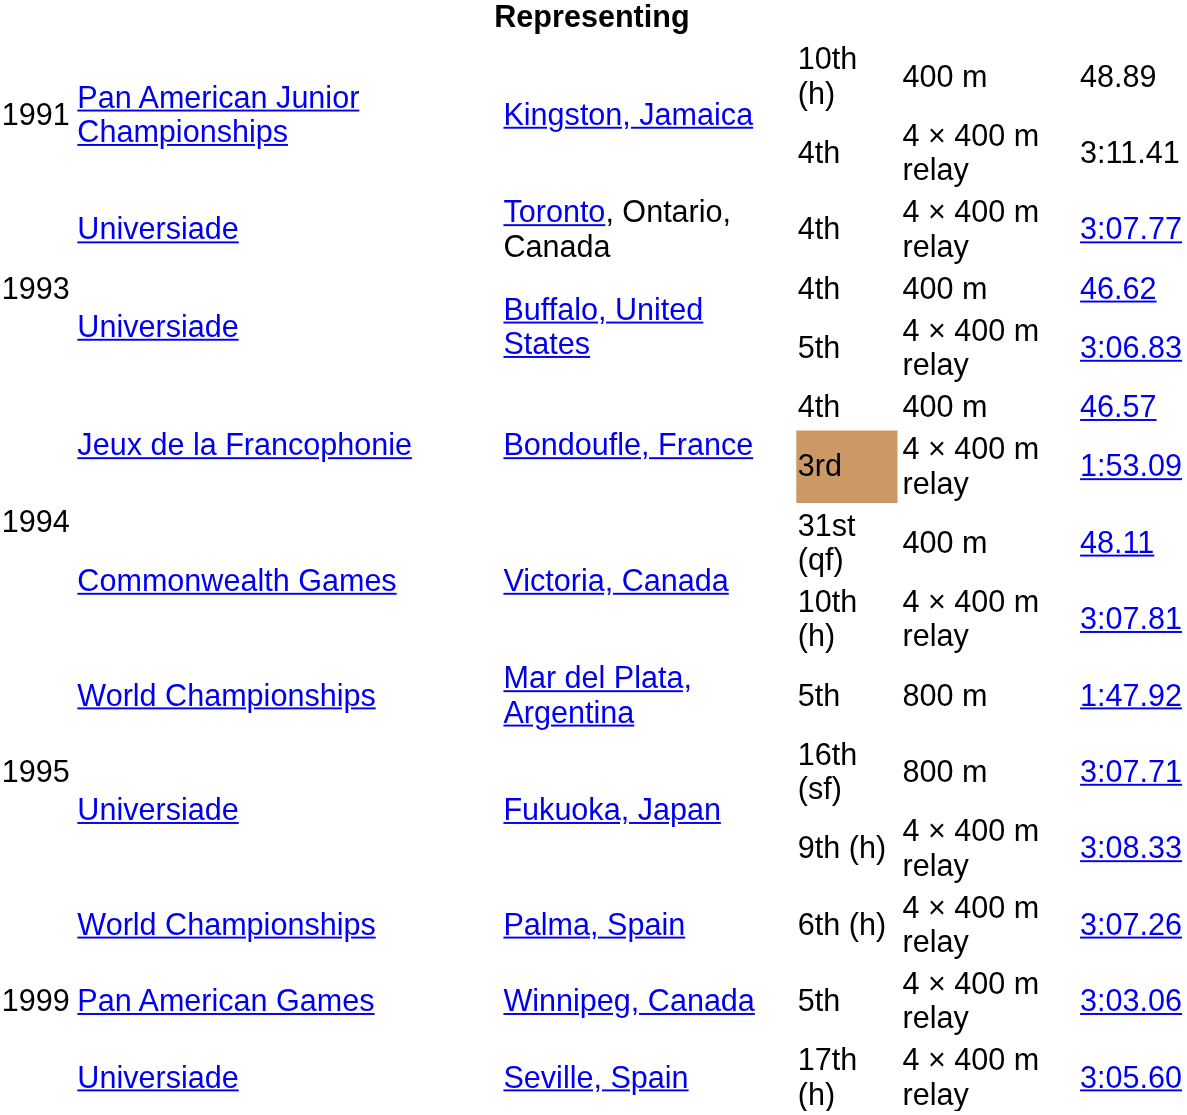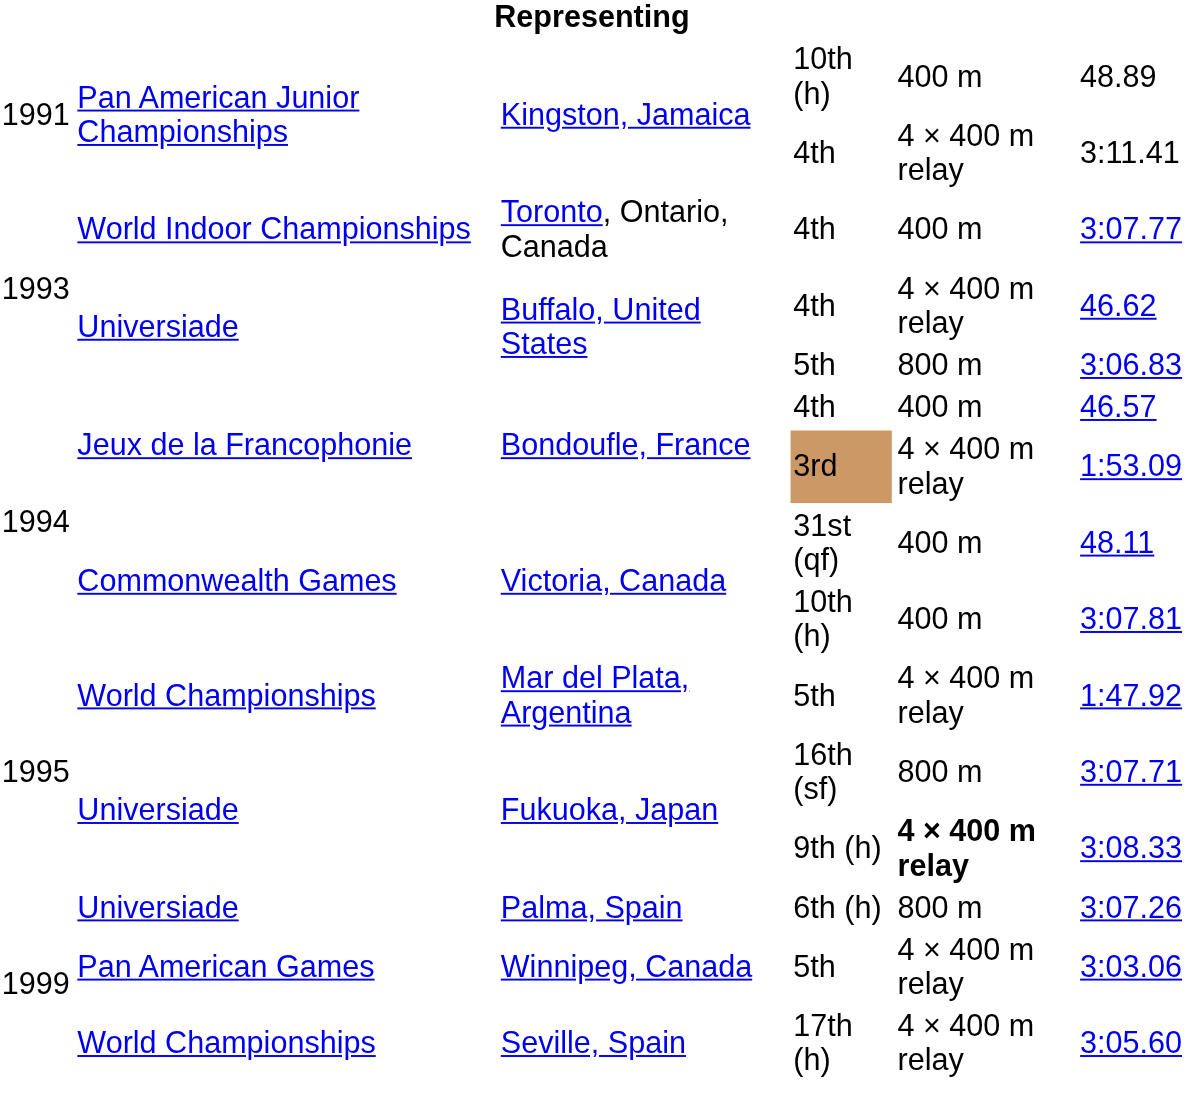Toronto, Ontario, Canada | column 2: Universiade -> World Indoor Championships
Toronto, Ontario, Canada | column 5: 4 × 400 m relay -> 400 m
Buffalo, United States / 4th | column 5: 400 m -> 4 × 400 m relay
Buffalo, United States / 5th | column 5: 4 × 400 m relay -> 800 m
Victoria, Canada / 10th (h) | column 5: 4 × 400 m relay -> 400 m
Mar del Plata, Argentina | column 5: 800 m -> 4 × 400 m relay
Fukuoka, Japan / 9th (h) | column 5: normal -> bold
Palma, Spain | column 2: World Championships -> Universiade
Palma, Spain | column 5: 4 × 400 m relay -> 800 m
Seville, Spain | column 2: Universiade -> World Championships
